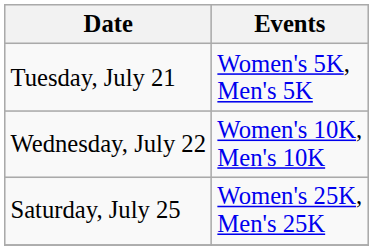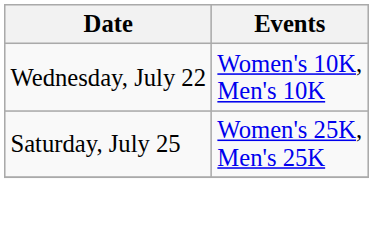- row: Tuesday, July 21 | Women's 5K, Men's 5K
